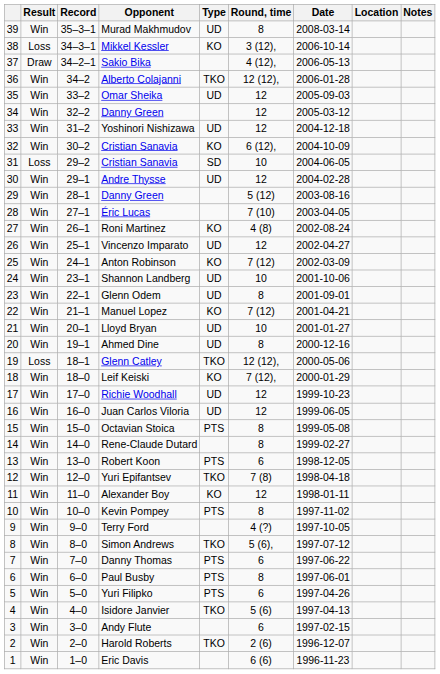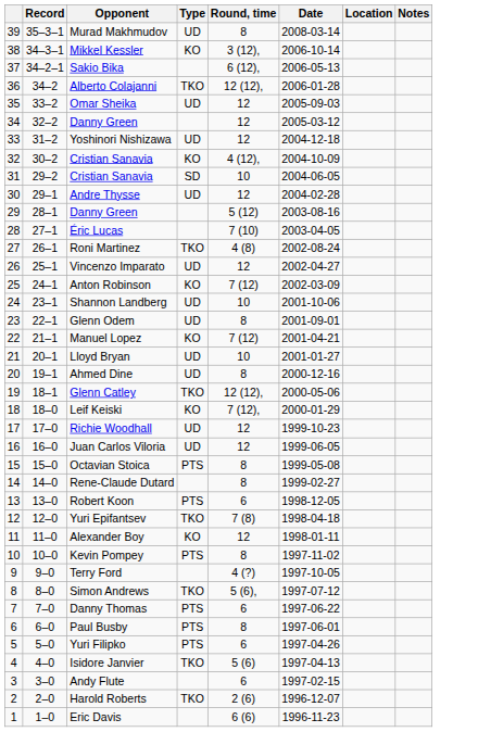- column: Result | Win | Loss | Draw | Win | Win | Win | Win | Win | Loss | Win | Win | Win | Win | Win | Win | Win | Win | Win | Win | Win | Loss | Win | Win | Win | Win | Win | Win | Win | Win | Win | Win | Win | Win | Win | Win | Win | Win | Win | Win
Sakio Bika | Round, time: 4 (12), -> 6 (12),
32 / Cristian Sanavia | Round, time: 6 (12), -> 4 (12),
Roni Martinez | Type: KO -> TKO
